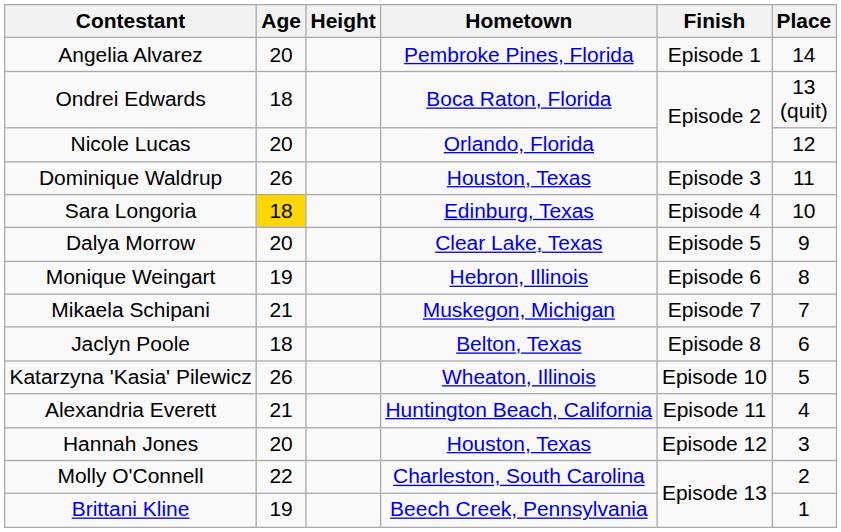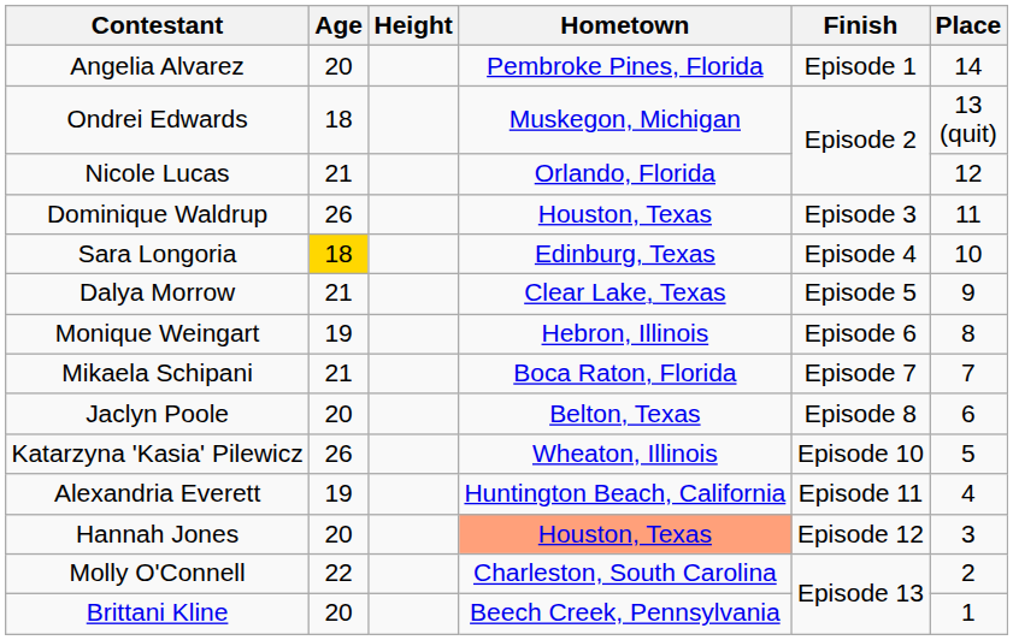Ondrei Edwards | Hometown: Boca Raton, Florida -> Muskegon, Michigan
Nicole Lucas | Age: 20 -> 21
Dalya Morrow | Age: 20 -> 21
Mikaela Schipani | Hometown: Muskegon, Michigan -> Boca Raton, Florida
Jaclyn Poole | Age: 18 -> 20
Alexandria Everett | Age: 21 -> 19
Hannah Jones | Hometown: no background -> lightsalmon background
Brittani Kline | Age: 19 -> 20
